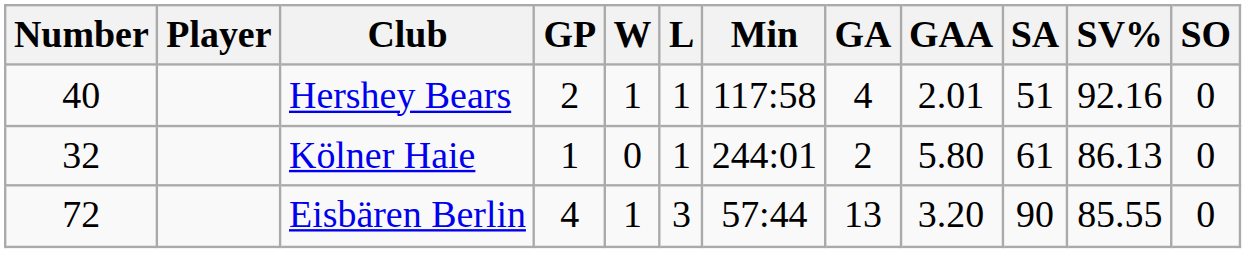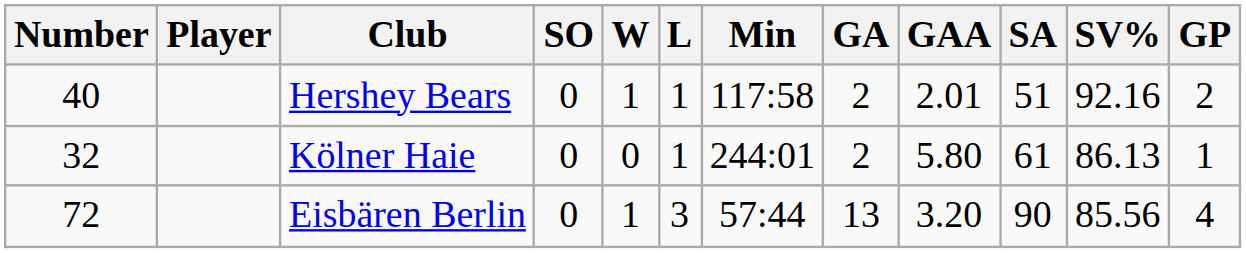columns swapped: GP <-> SO
Hershey Bears | GA: 4 -> 2
Eisbären Berlin | SV%: 85.55 -> 85.56
